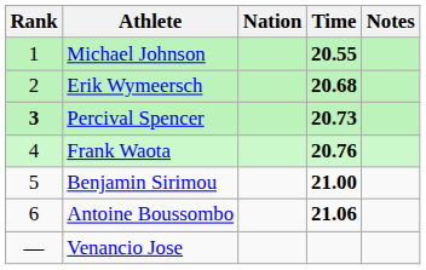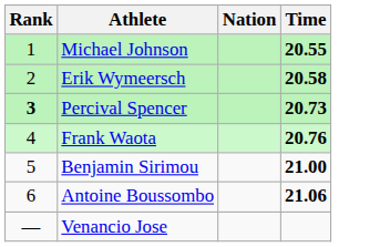- column: Notes
Erik Wymeersch | Time: 20.68 -> 20.58
